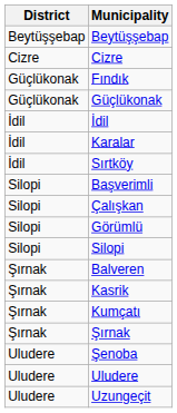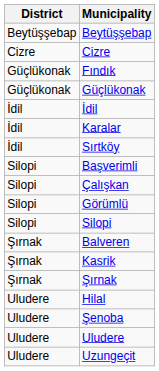- row: Şırnak | Kumçatı
+ row: Uludere | Hilal
